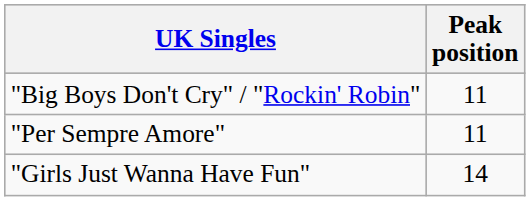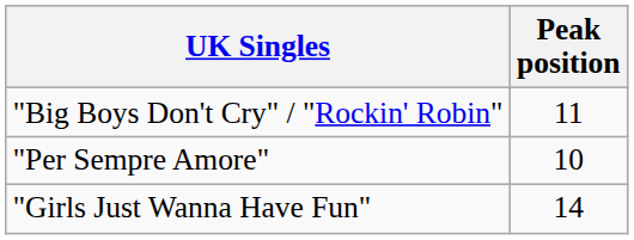"Per Sempre Amore" | Peak position: 11 -> 10
